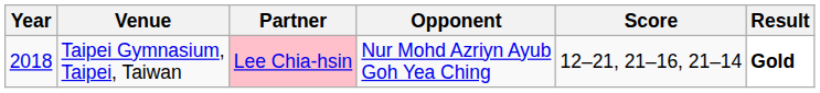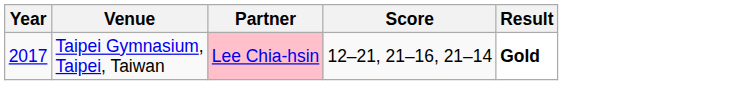- column: Opponent | Nur Mohd Azriyn Ayub Goh Yea Ching
Taipei Gymnasium, Taipei, Taiwan | Year: 2018 -> 2017
